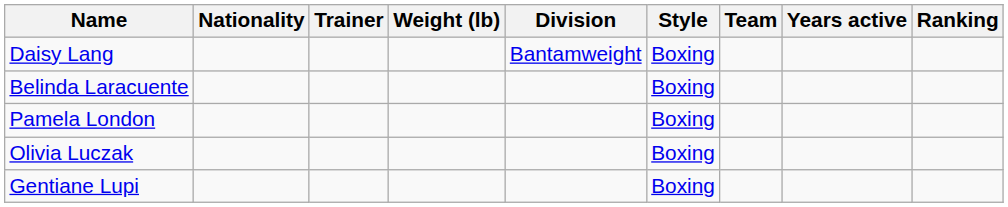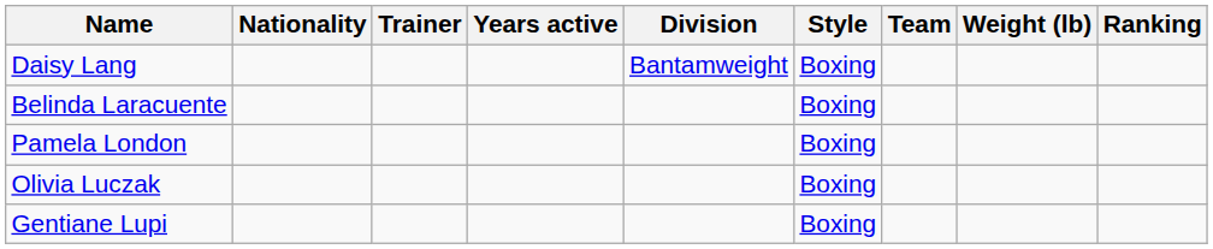columns swapped: Weight (lb) <-> Years active
